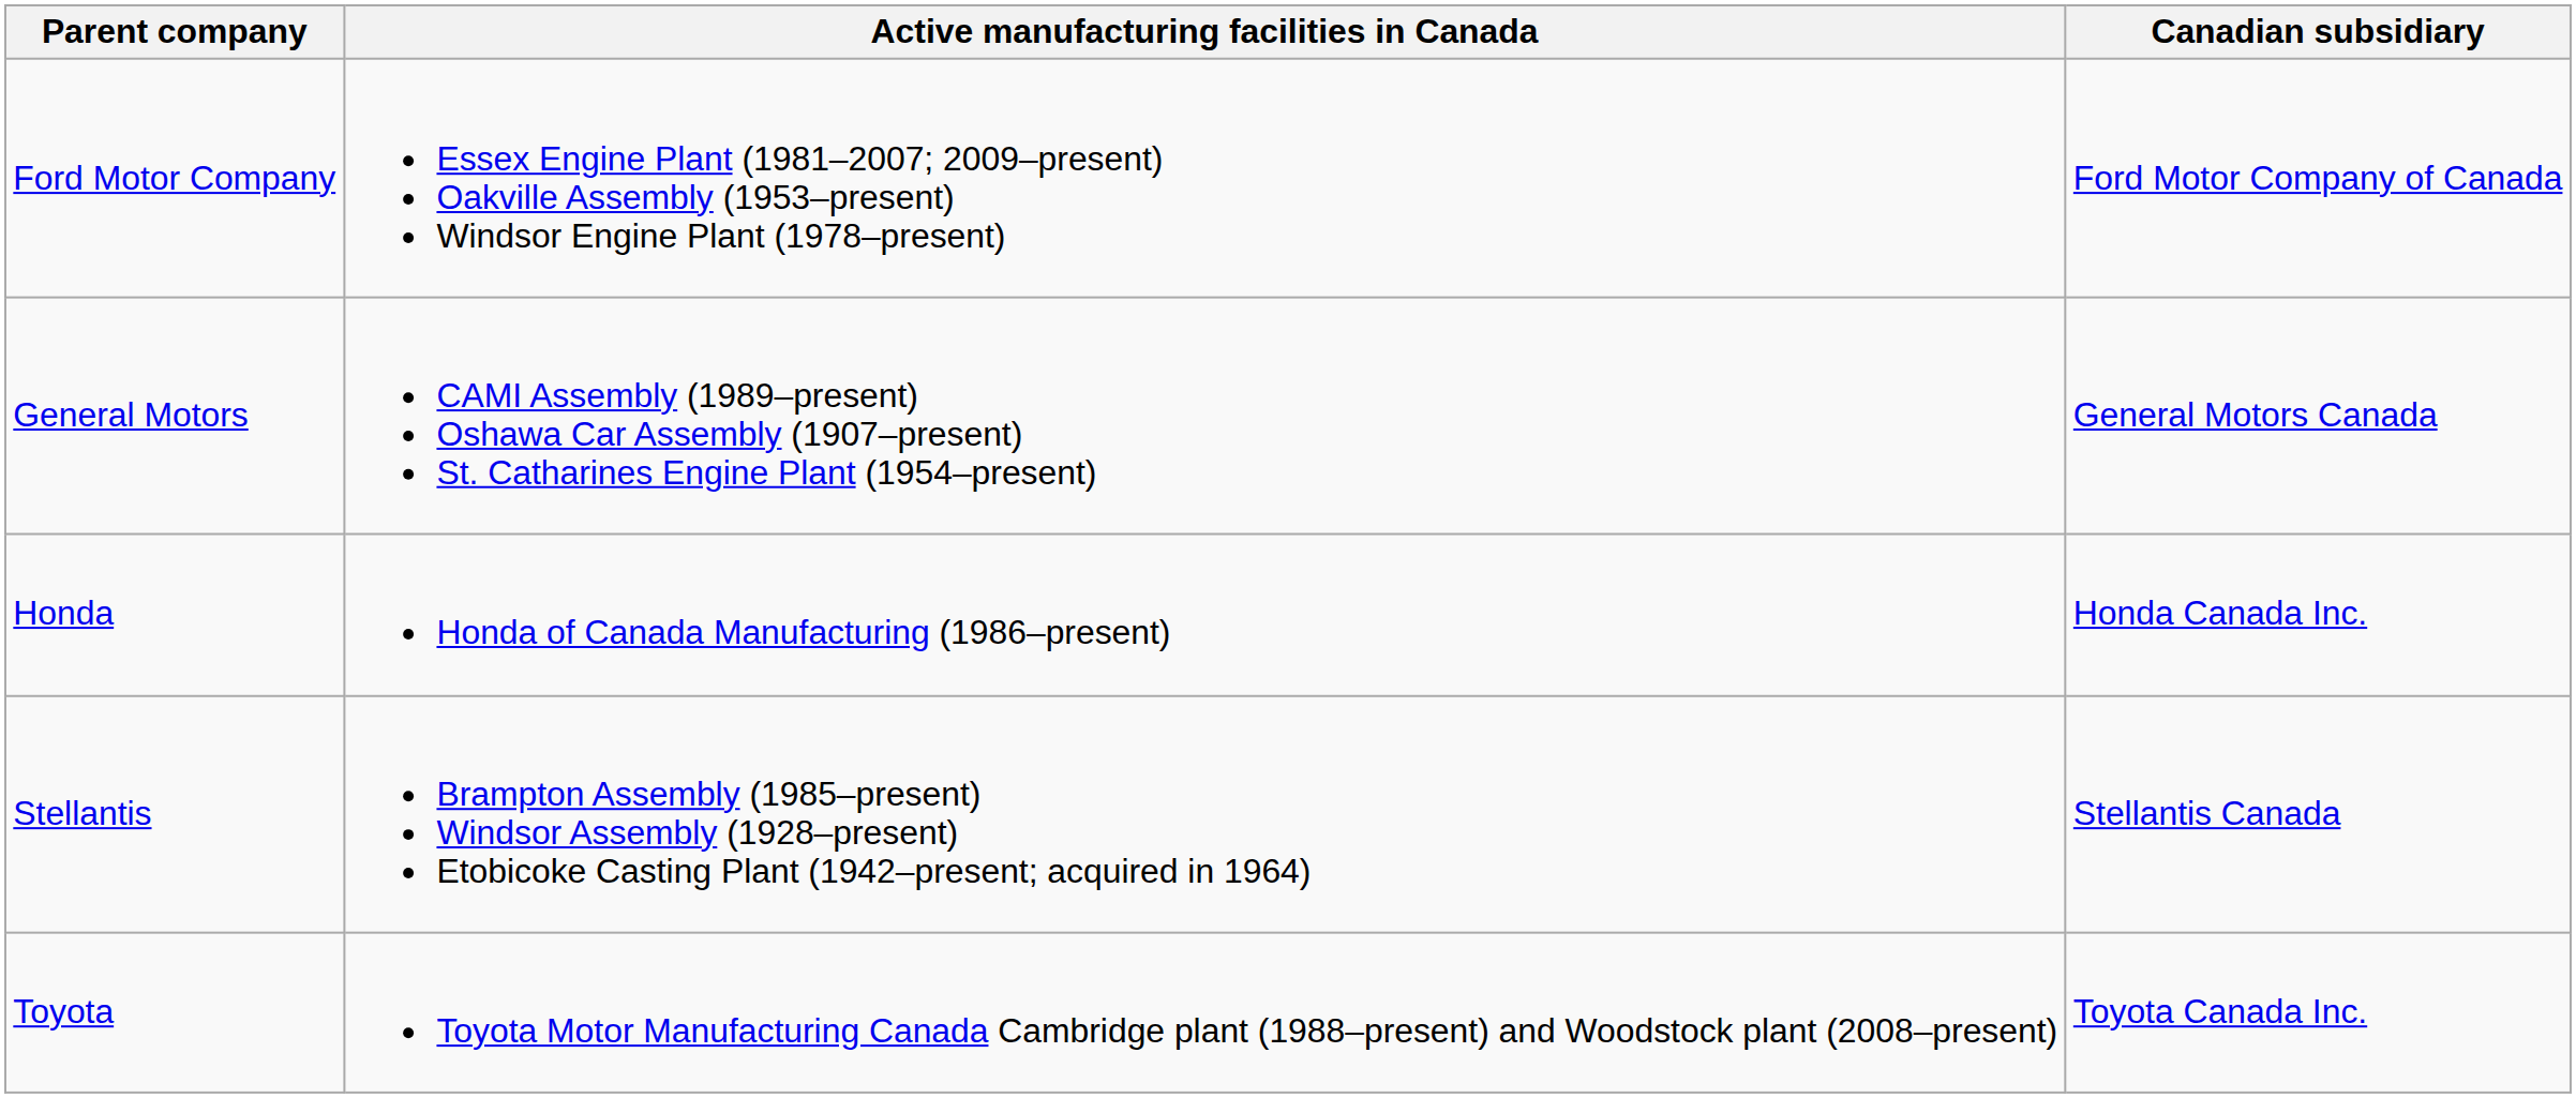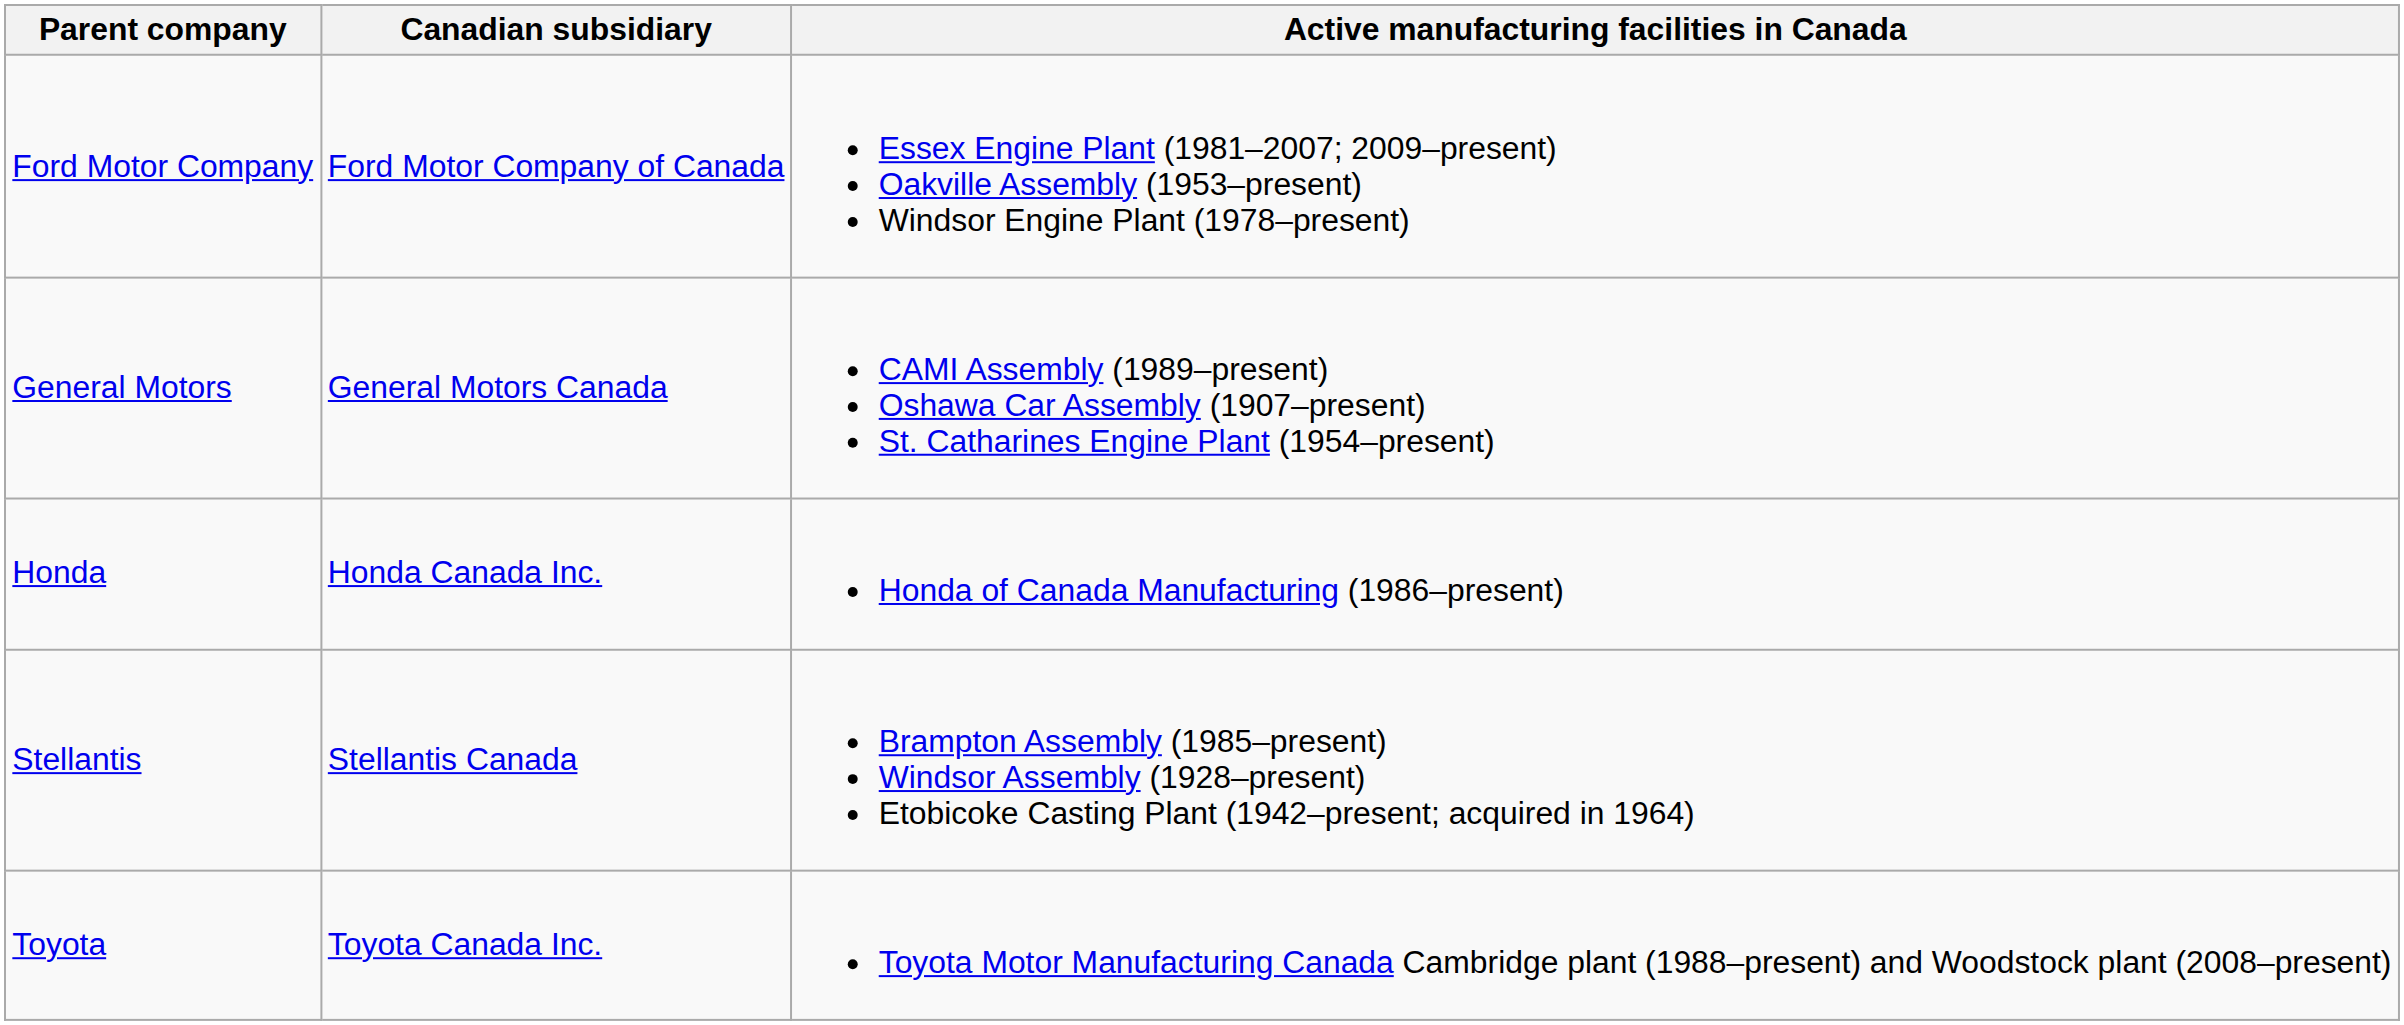columns swapped: Canadian subsidiary <-> Active manufacturing facilities in Canada
